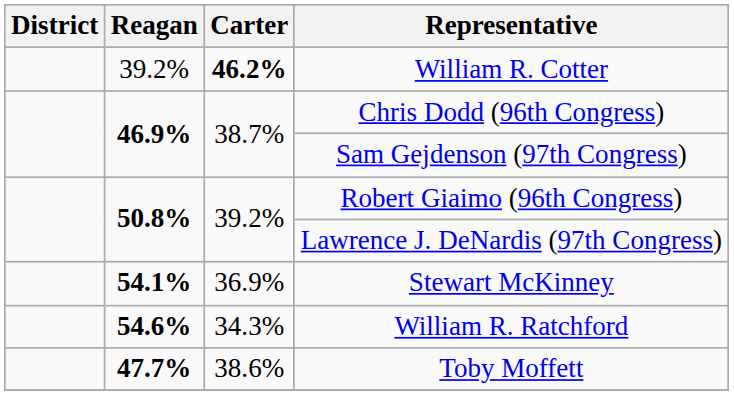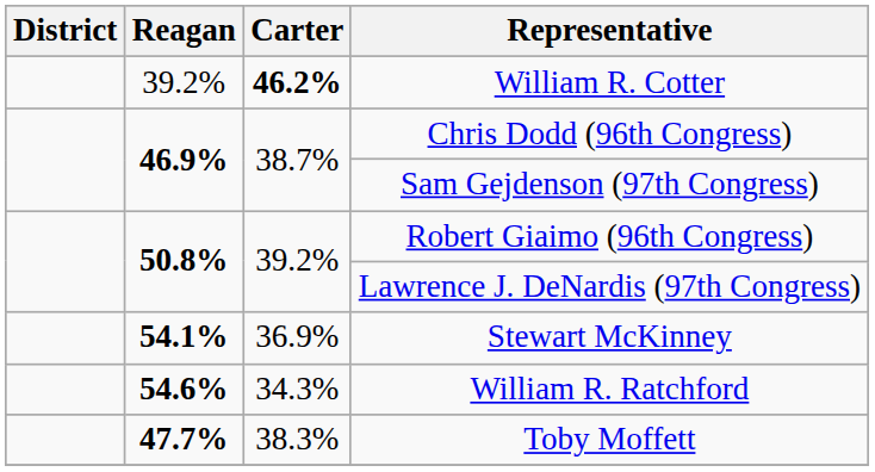Toby Moffett | Carter: 38.6% -> 38.3%
